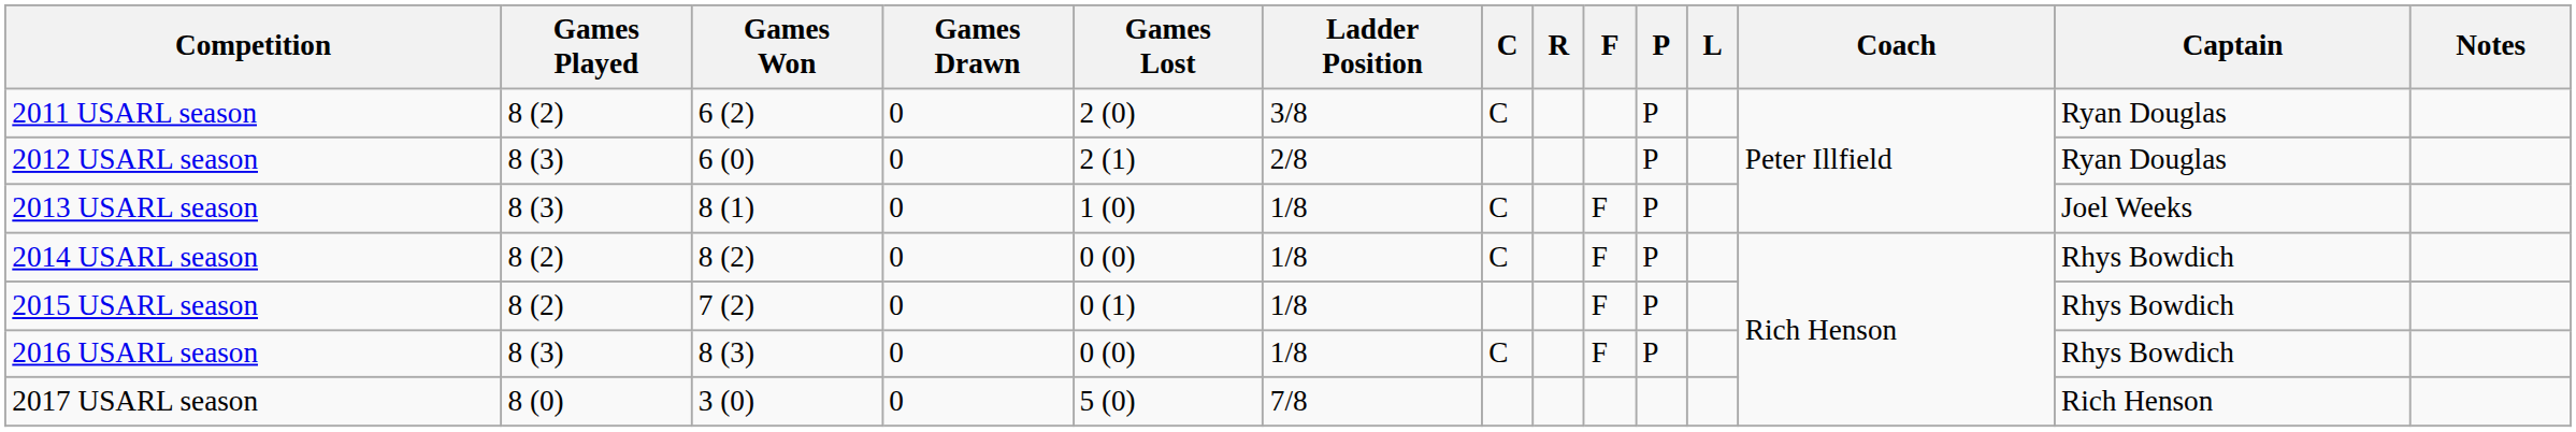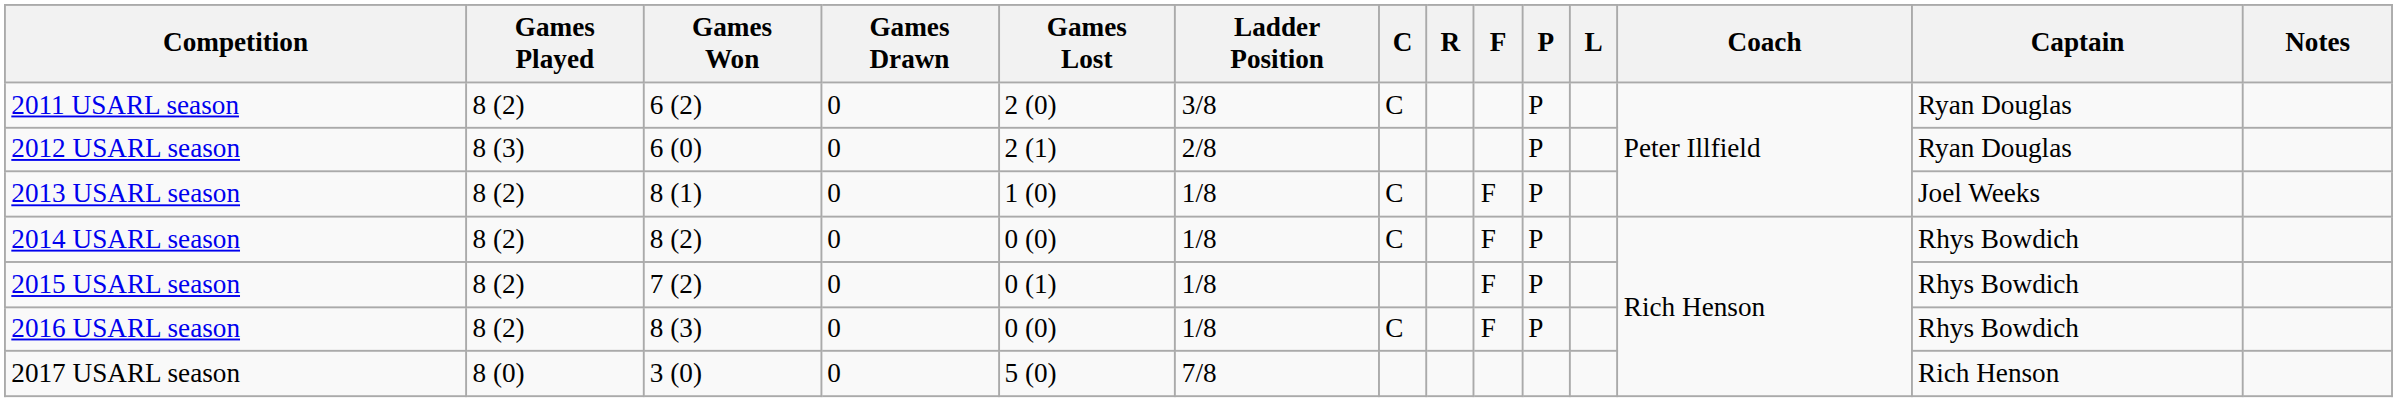2013 USARL season | Games Played: 8 (3) -> 8 (2)
2016 USARL season | Games Played: 8 (3) -> 8 (2)
